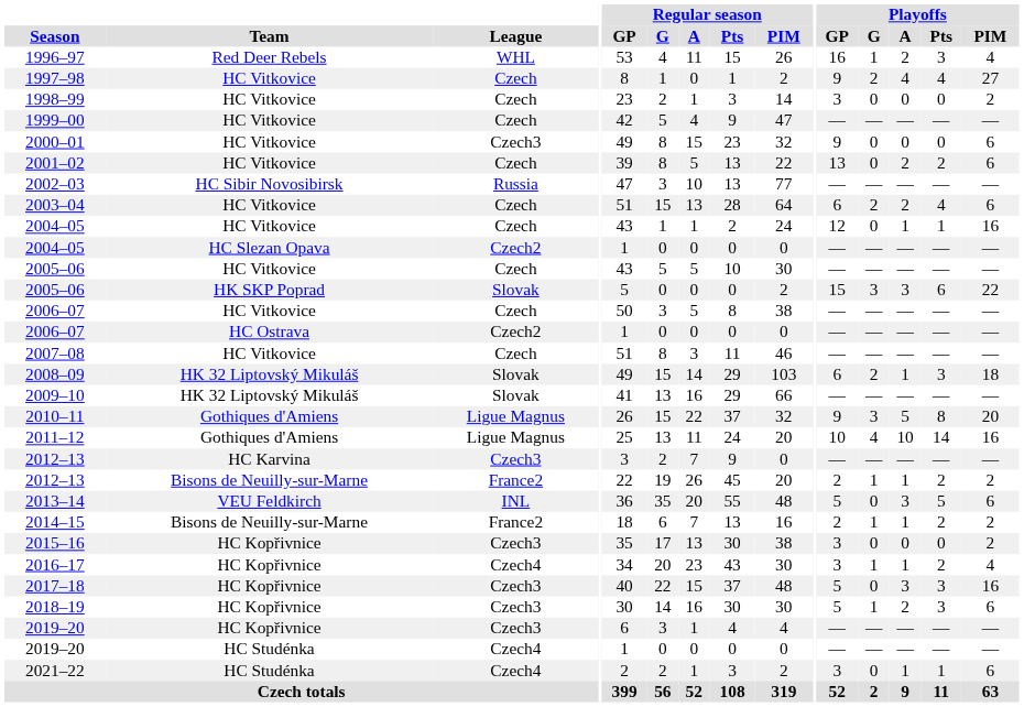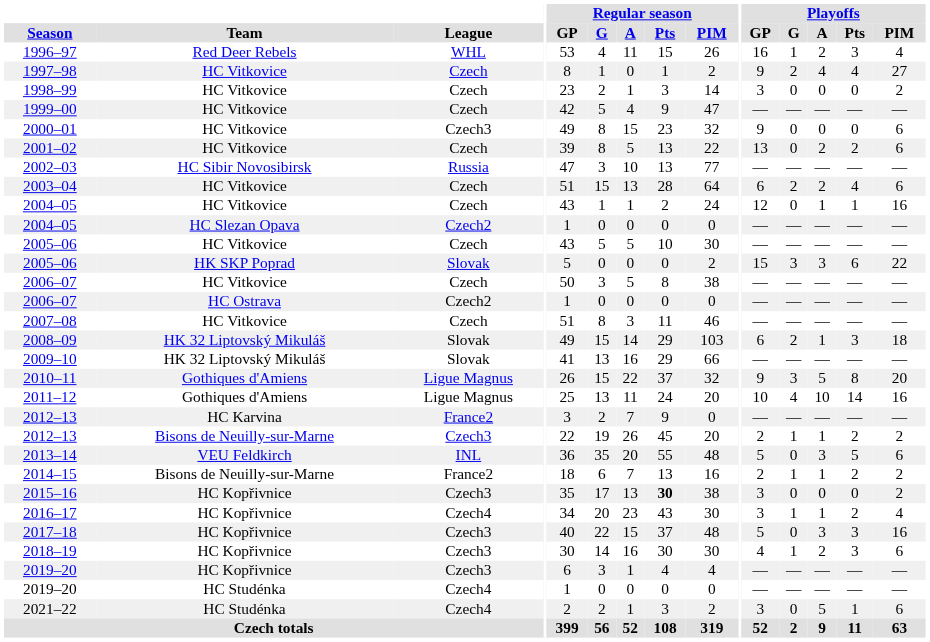2012–13 / HC Karvina | League: Czech3 -> France2
2012–13 / Bisons de Neuilly-sur-Marne | League: France2 -> Czech3
2015–16 | Regular season / Pts: normal -> bold
2018–19 | Playoffs / GP: 5 -> 4
2021–22 | Playoffs / A: 1 -> 5
